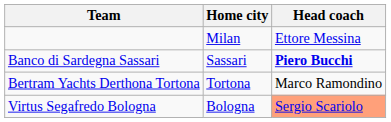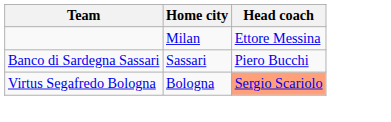Banco di Sardegna Sassari | Head coach: bold -> normal
- row: Bertram Yachts Derthona Tortona | Tortona | Marco Ramondino
